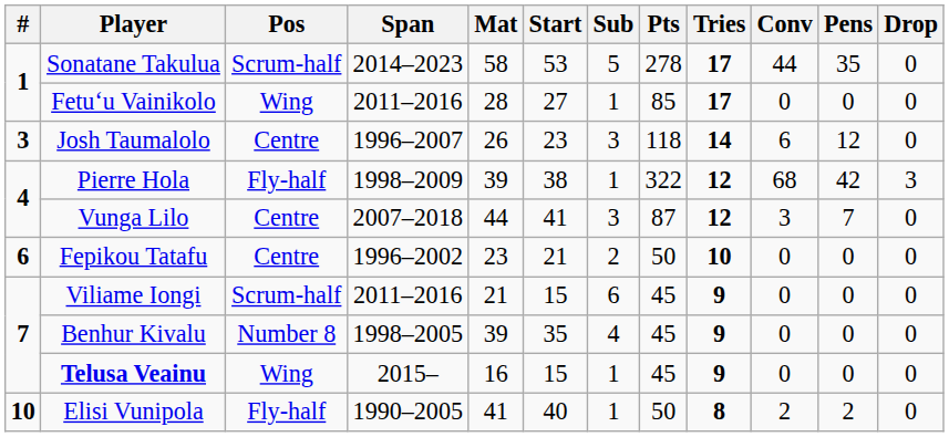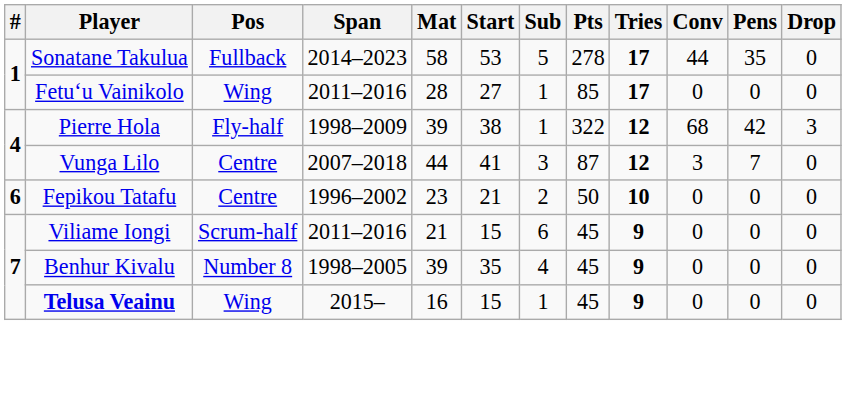Sonatane Takulua | Pos: Scrum-half -> Fullback
- row: 3 | Josh Taumalolo | Centre | 1996–2007 | 26 | 23 | 3 | 118 | 14 | 6 | 12 | 0
- row: 10 | Elisi Vunipola | Fly-half | 1990–2005 | 41 | 40 | 1 | 50 | 8 | 2 | 2 | 0
